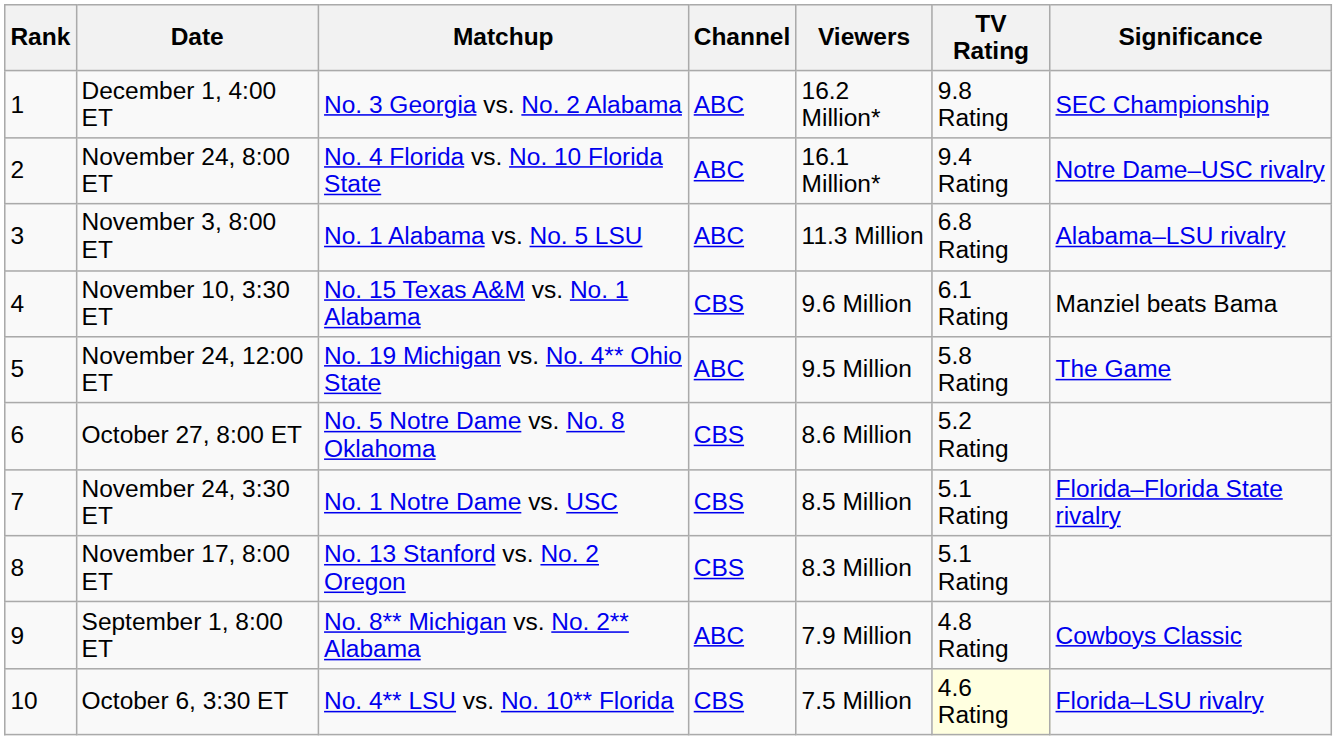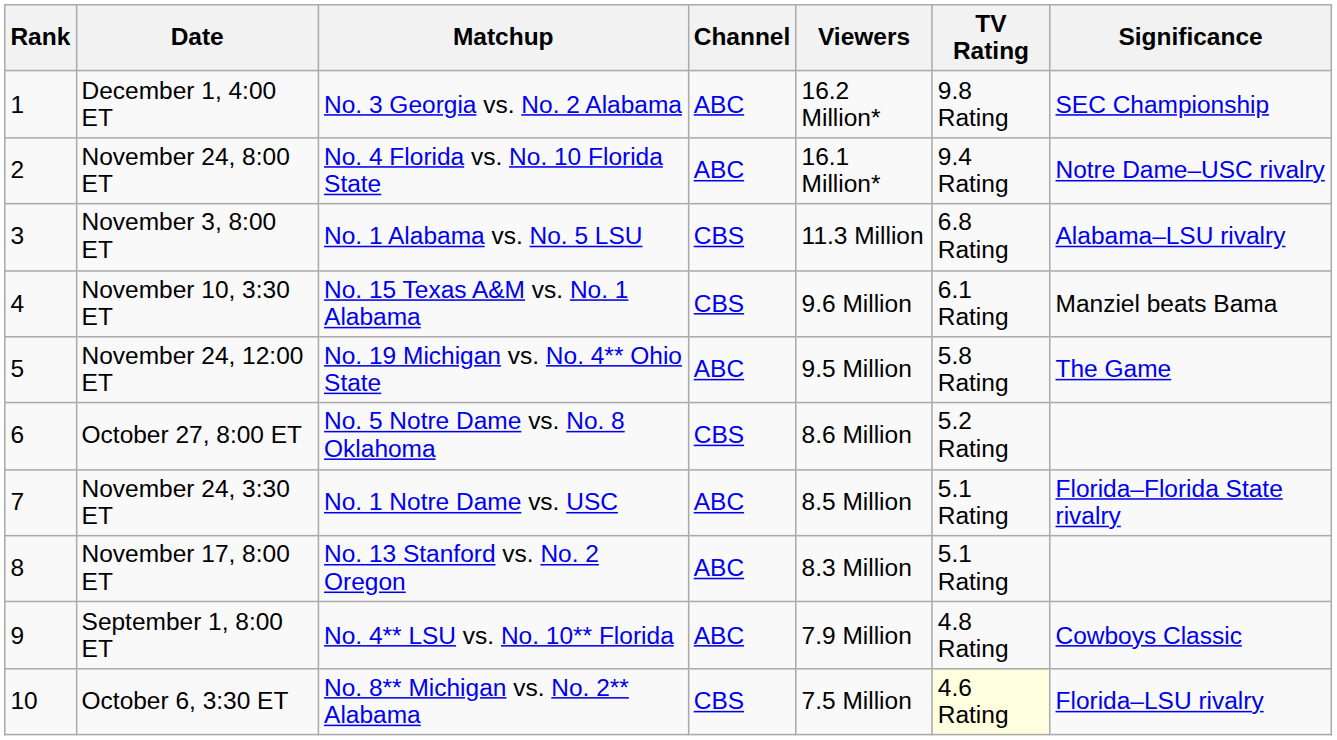November 3, 8:00 ET | Channel: ABC -> CBS
November 24, 3:30 ET | Channel: CBS -> ABC
November 17, 8:00 ET | Channel: CBS -> ABC
September 1, 8:00 ET | Matchup: No. 8** Michigan vs. No. 2** Alabama -> No. 4** LSU vs. No. 10** Florida
October 6, 3:30 ET | Matchup: No. 4** LSU vs. No. 10** Florida -> No. 8** Michigan vs. No. 2** Alabama
